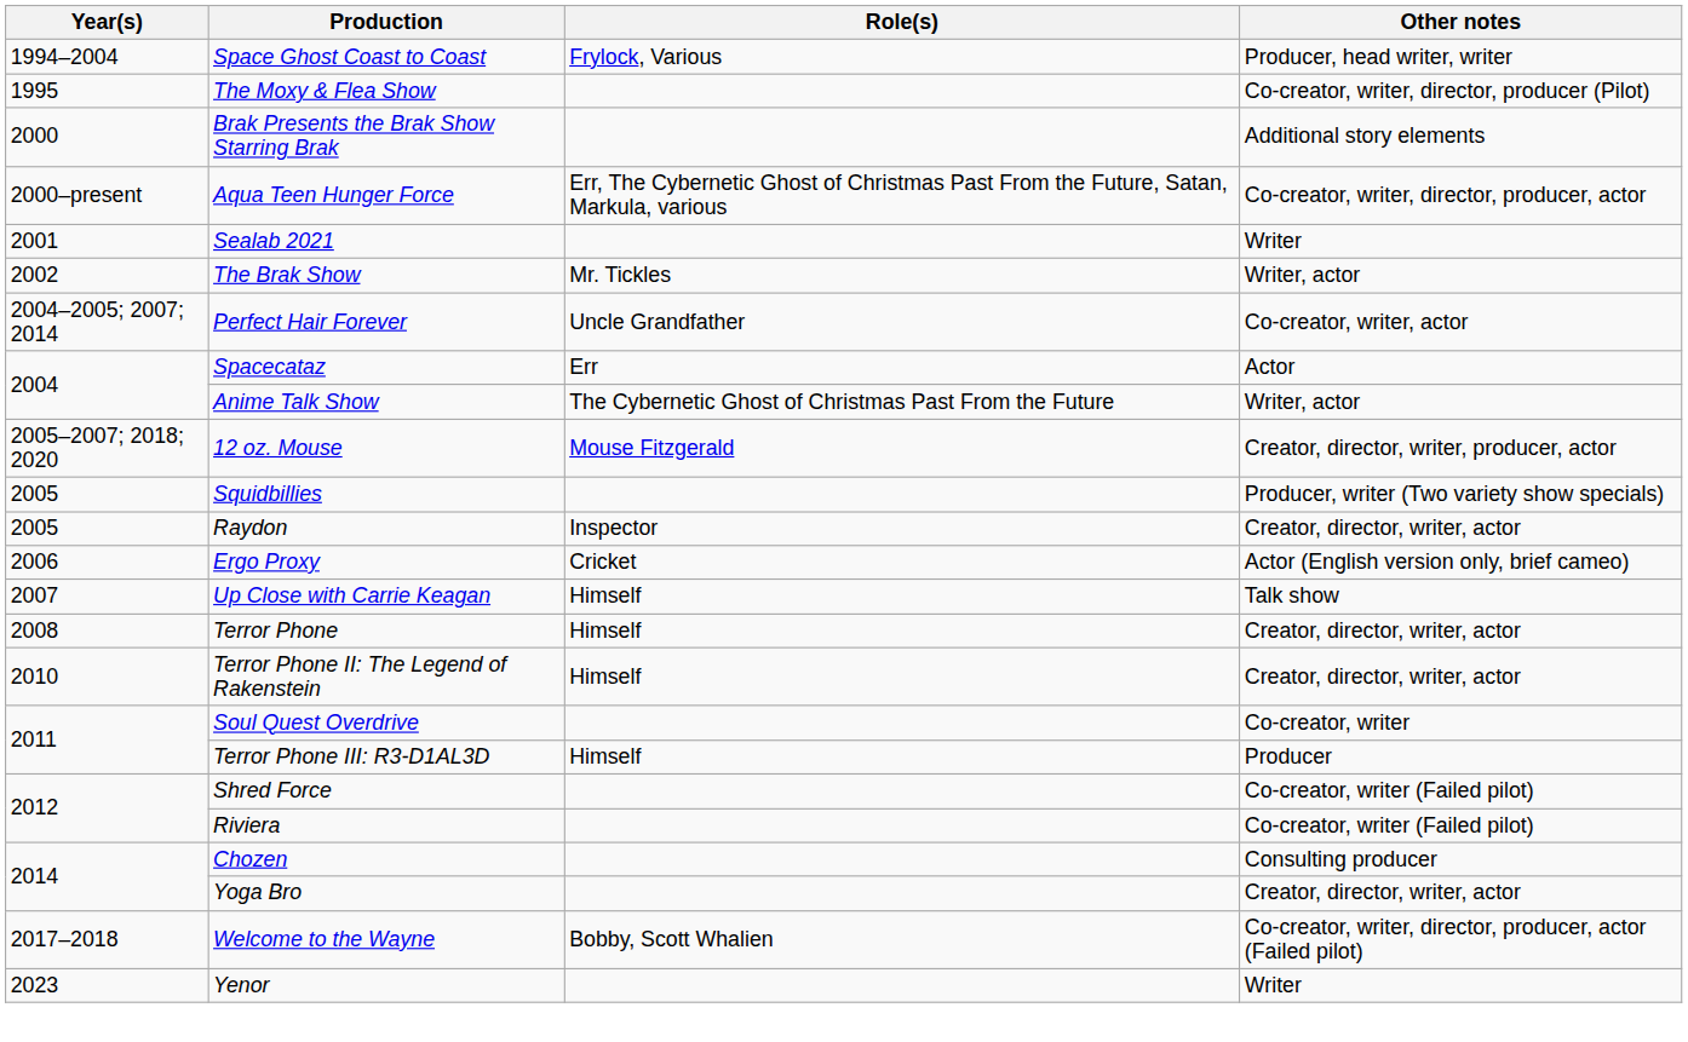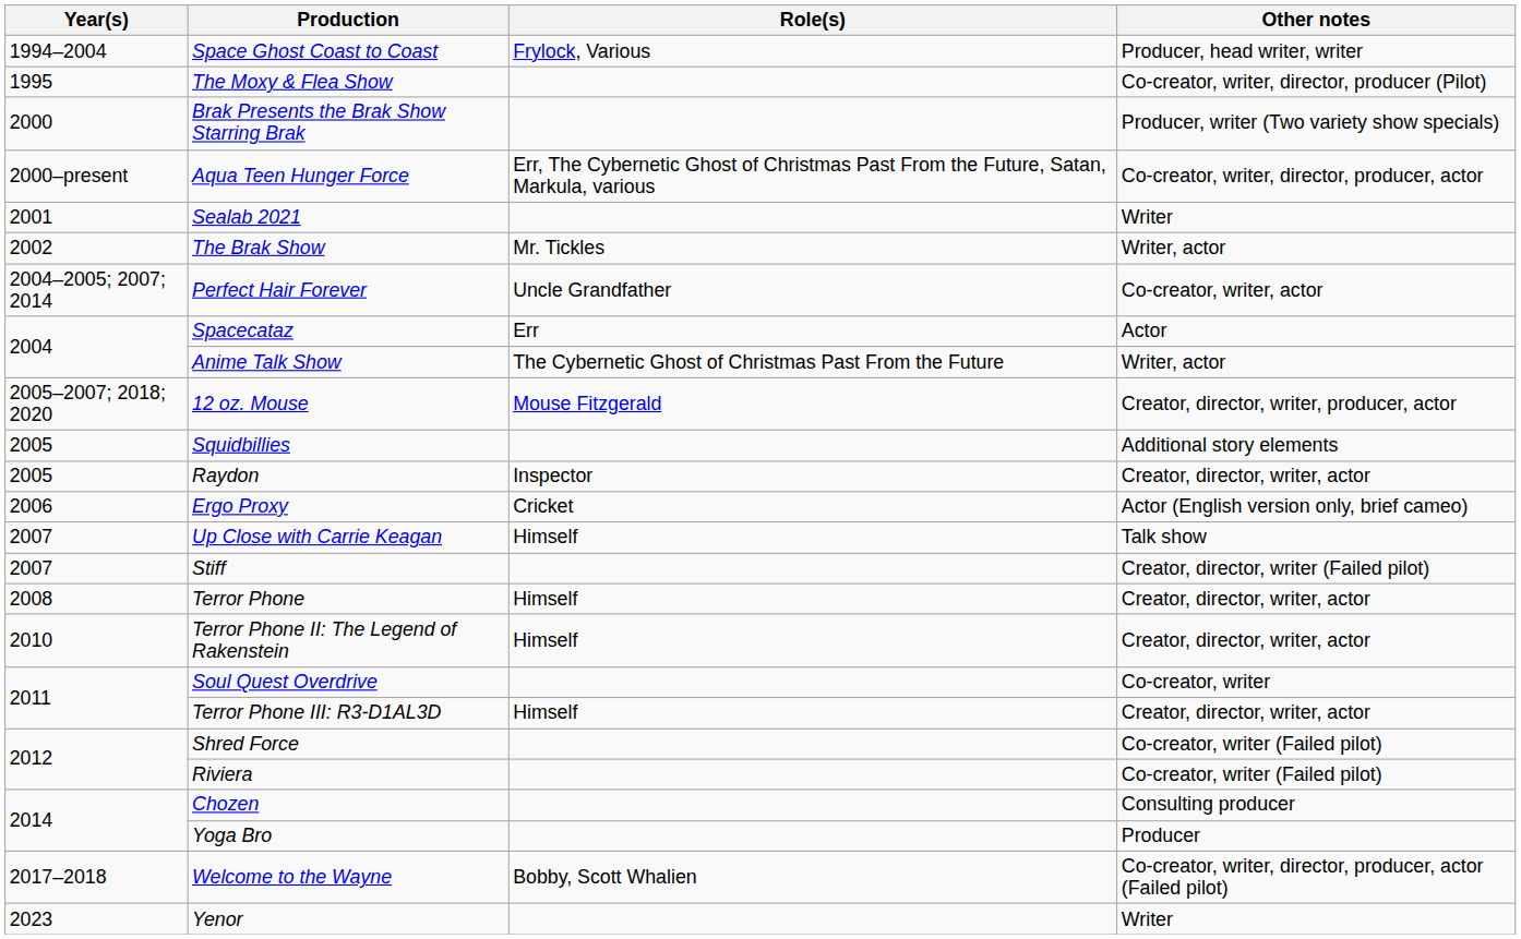Brak Presents the Brak Show Starring Brak | Other notes: Additional story elements -> Producer, writer (Two variety show specials)
Squidbillies | Other notes: Producer, writer (Two variety show specials) -> Additional story elements
+ row: 2007 | Stiff | Creator, director, writer (Failed pilot)
Terror Phone III: R3-D1AL3D | Other notes: Producer -> Creator, director, writer, actor
Yoga Bro | Other notes: Creator, director, writer, actor -> Producer
